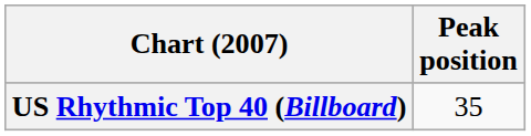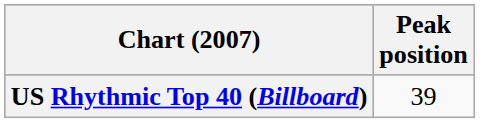US Rhythmic Top 40 (Billboard) | Peak position: 35 -> 39
